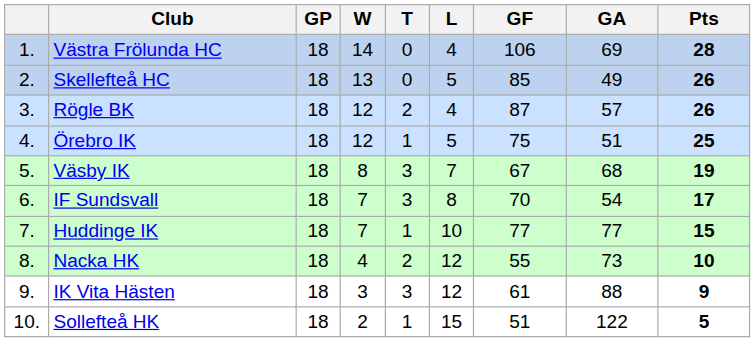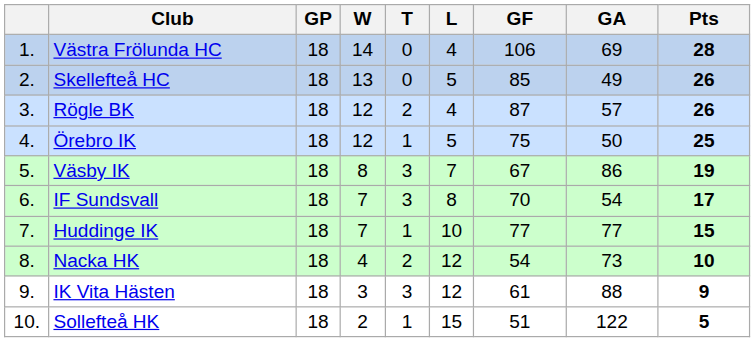Örebro IK | GA: 51 -> 50
Väsby IK | GA: 68 -> 86
Nacka HK | GF: 55 -> 54
